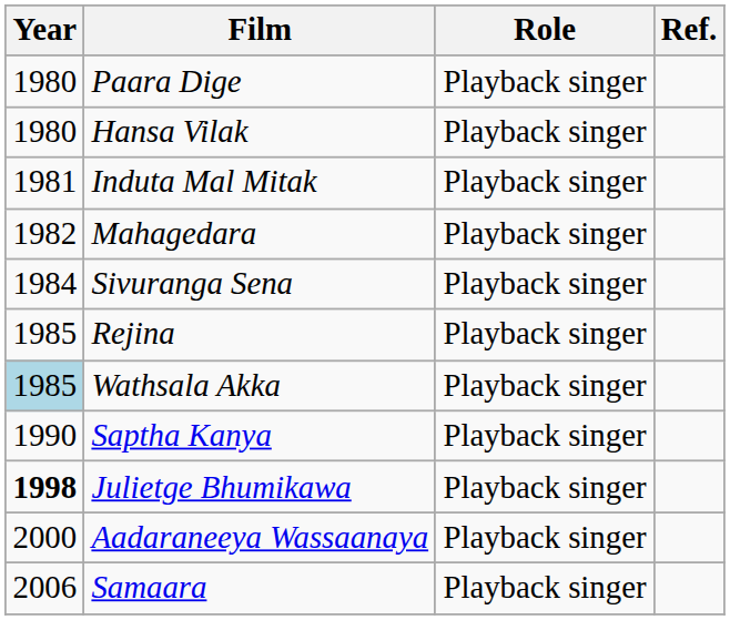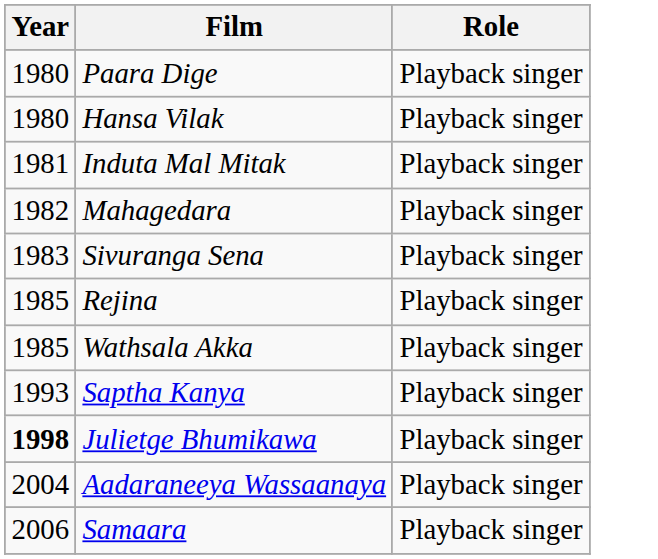- column: Ref.
Sivuranga Sena | Year: 1984 -> 1983
Wathsala Akka | Year: lightblue background -> no background
Saptha Kanya | Year: 1990 -> 1993
Aadaraneeya Wassaanaya | Year: 2000 -> 2004
